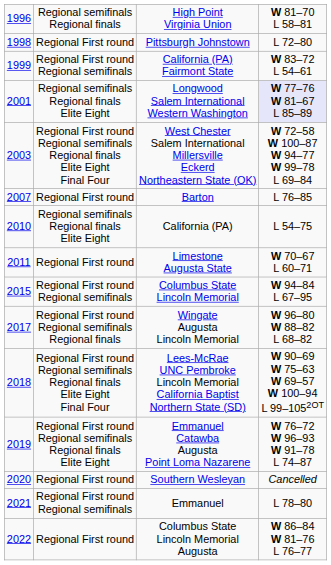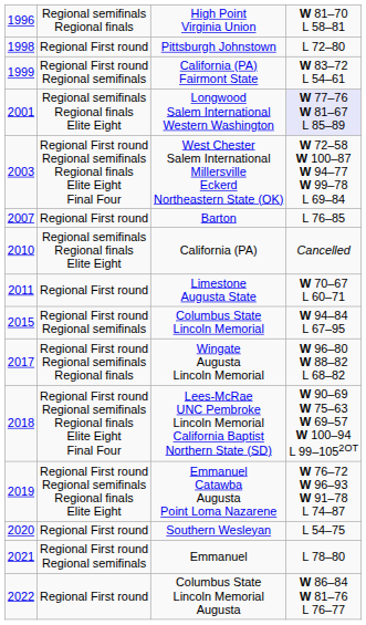California (PA) | column 4: L 54–75 -> Cancelled
Southern Wesleyan | column 4: Cancelled -> L 54–75
